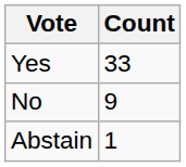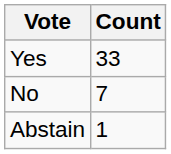No | Count: 9 -> 7
